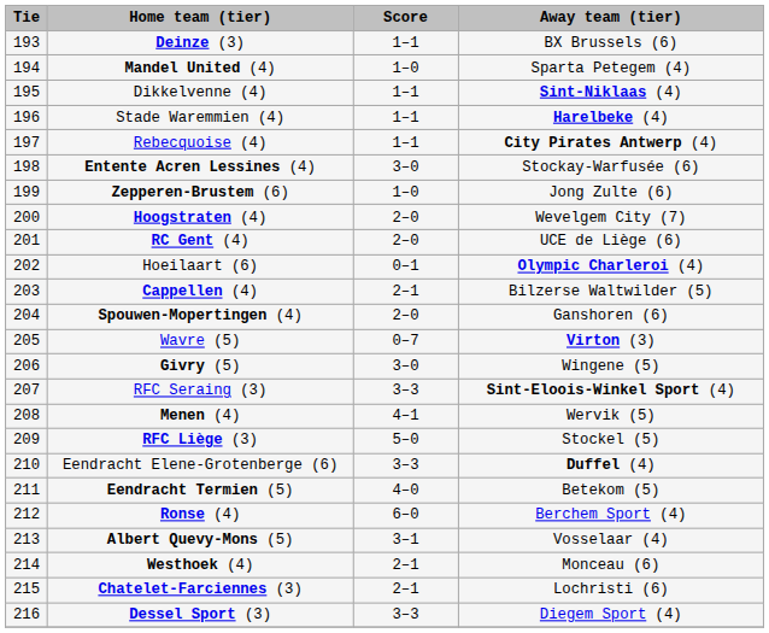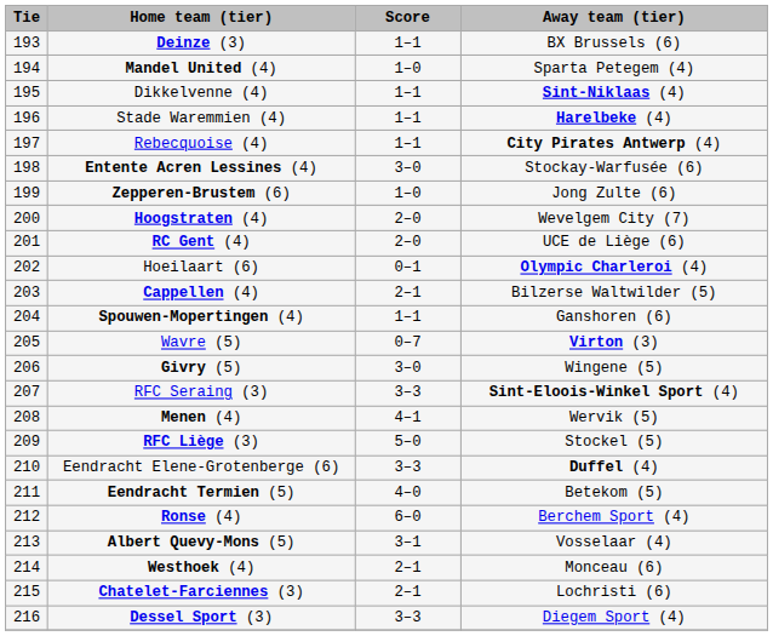Spouwen-Mopertingen (4) | Score: 2–0 -> 1–1
